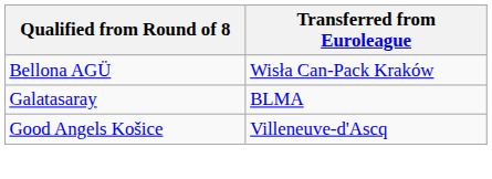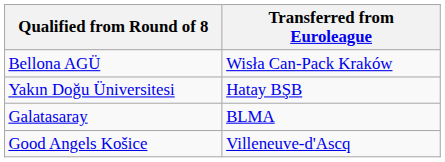+ row: Yakın Doğu Üniversitesi | Hatay BŞB
